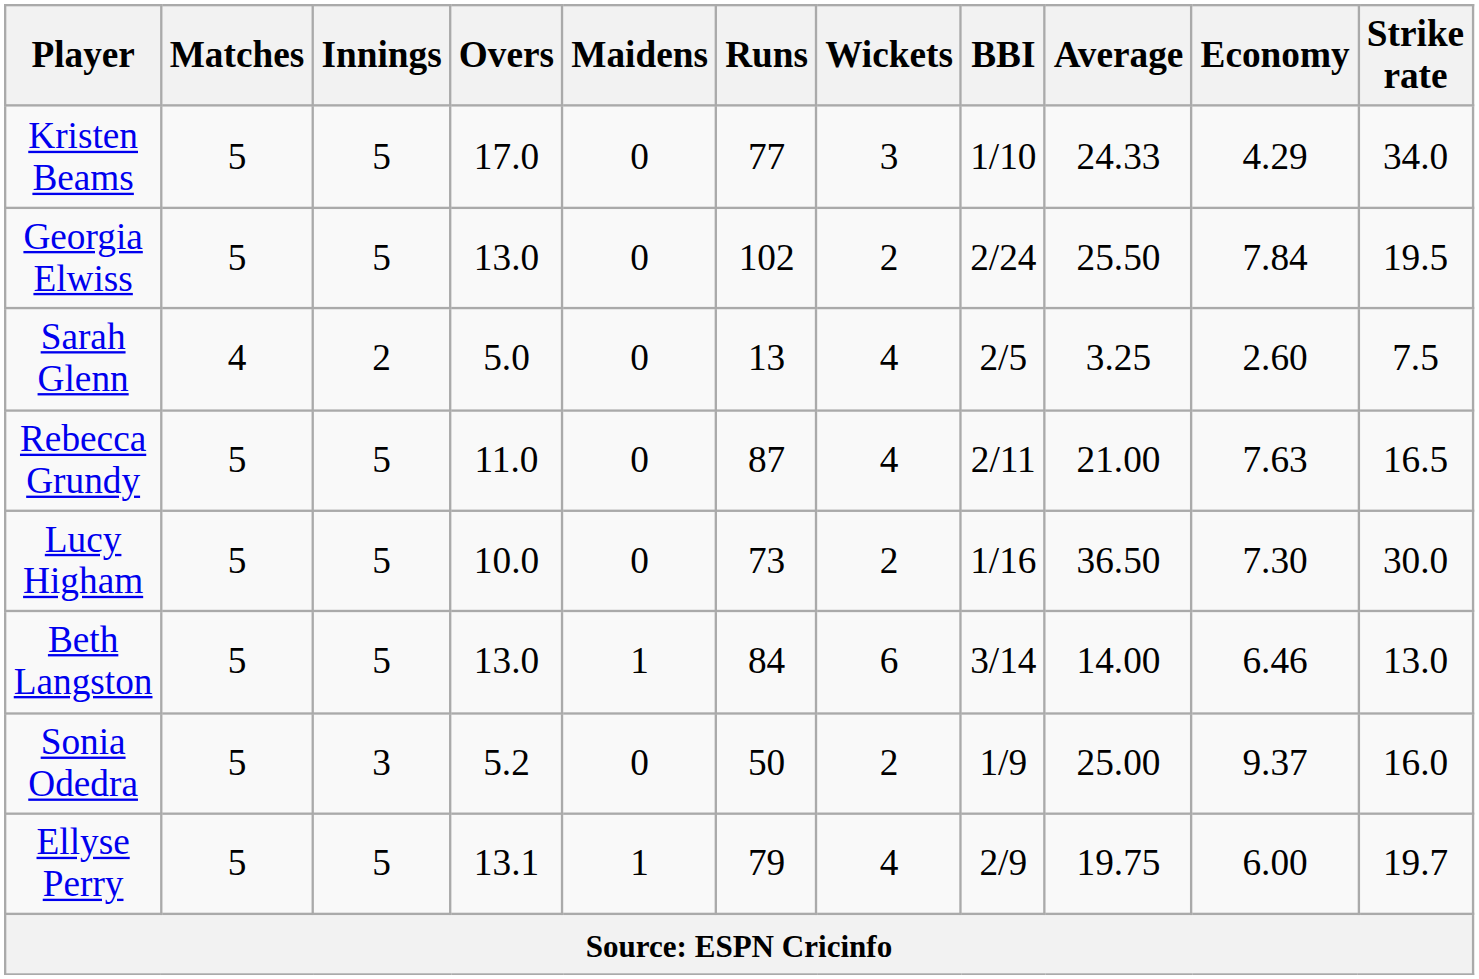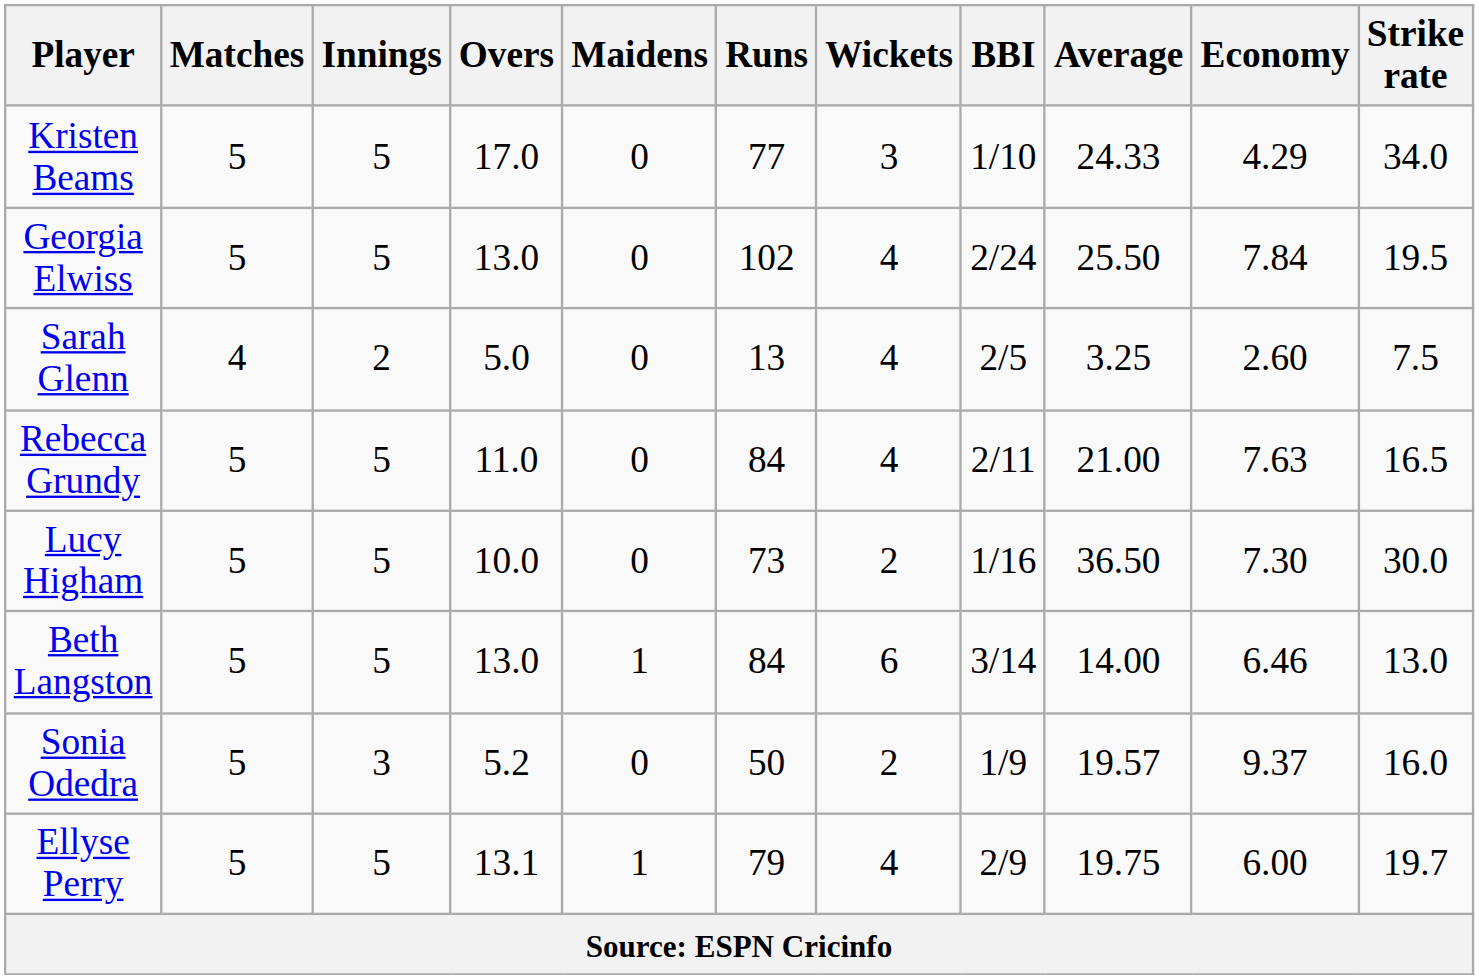Georgia Elwiss | Wickets: 2 -> 4
Rebecca Grundy | Runs: 87 -> 84
Sonia Odedra | Average: 25.00 -> 19.57
